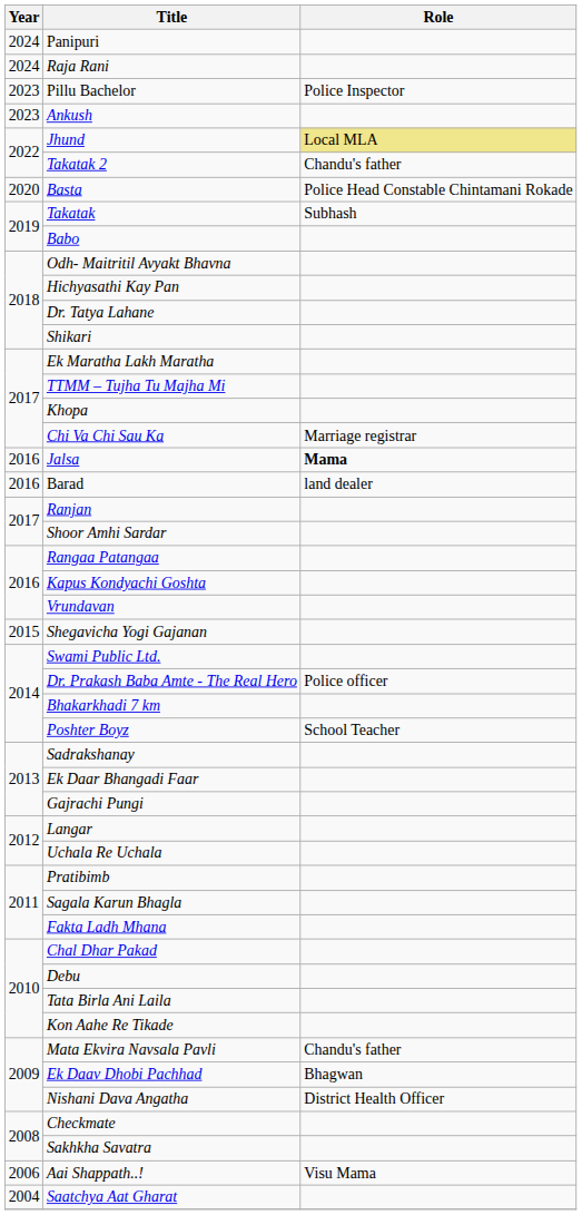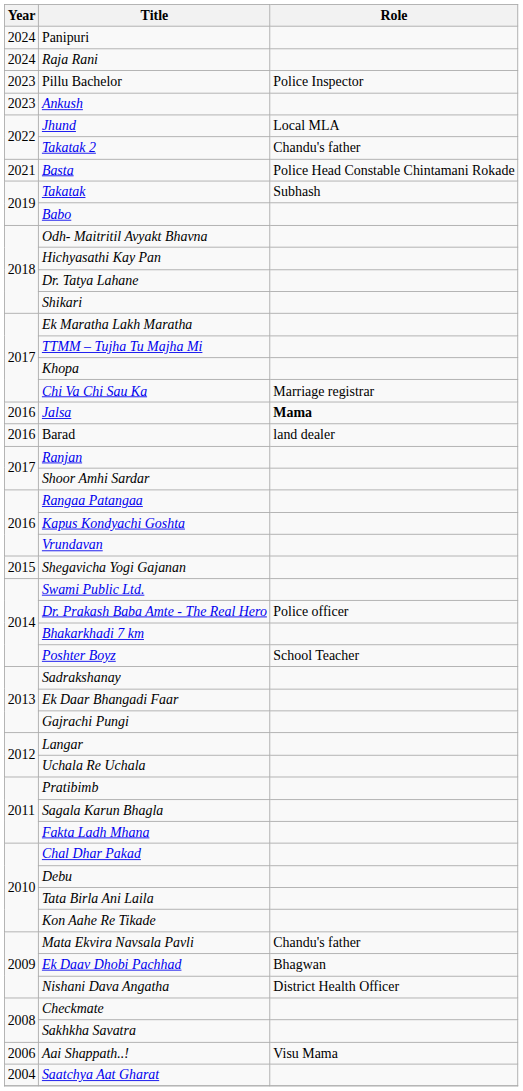Jhund | Role: khaki background -> no background
Basta | Year: 2020 -> 2021
